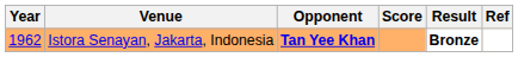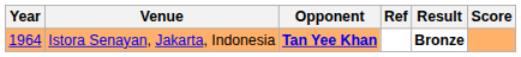columns swapped: Score <-> Ref
Istora Senayan, Jakarta, Indonesia | Year: 1962 -> 1964
